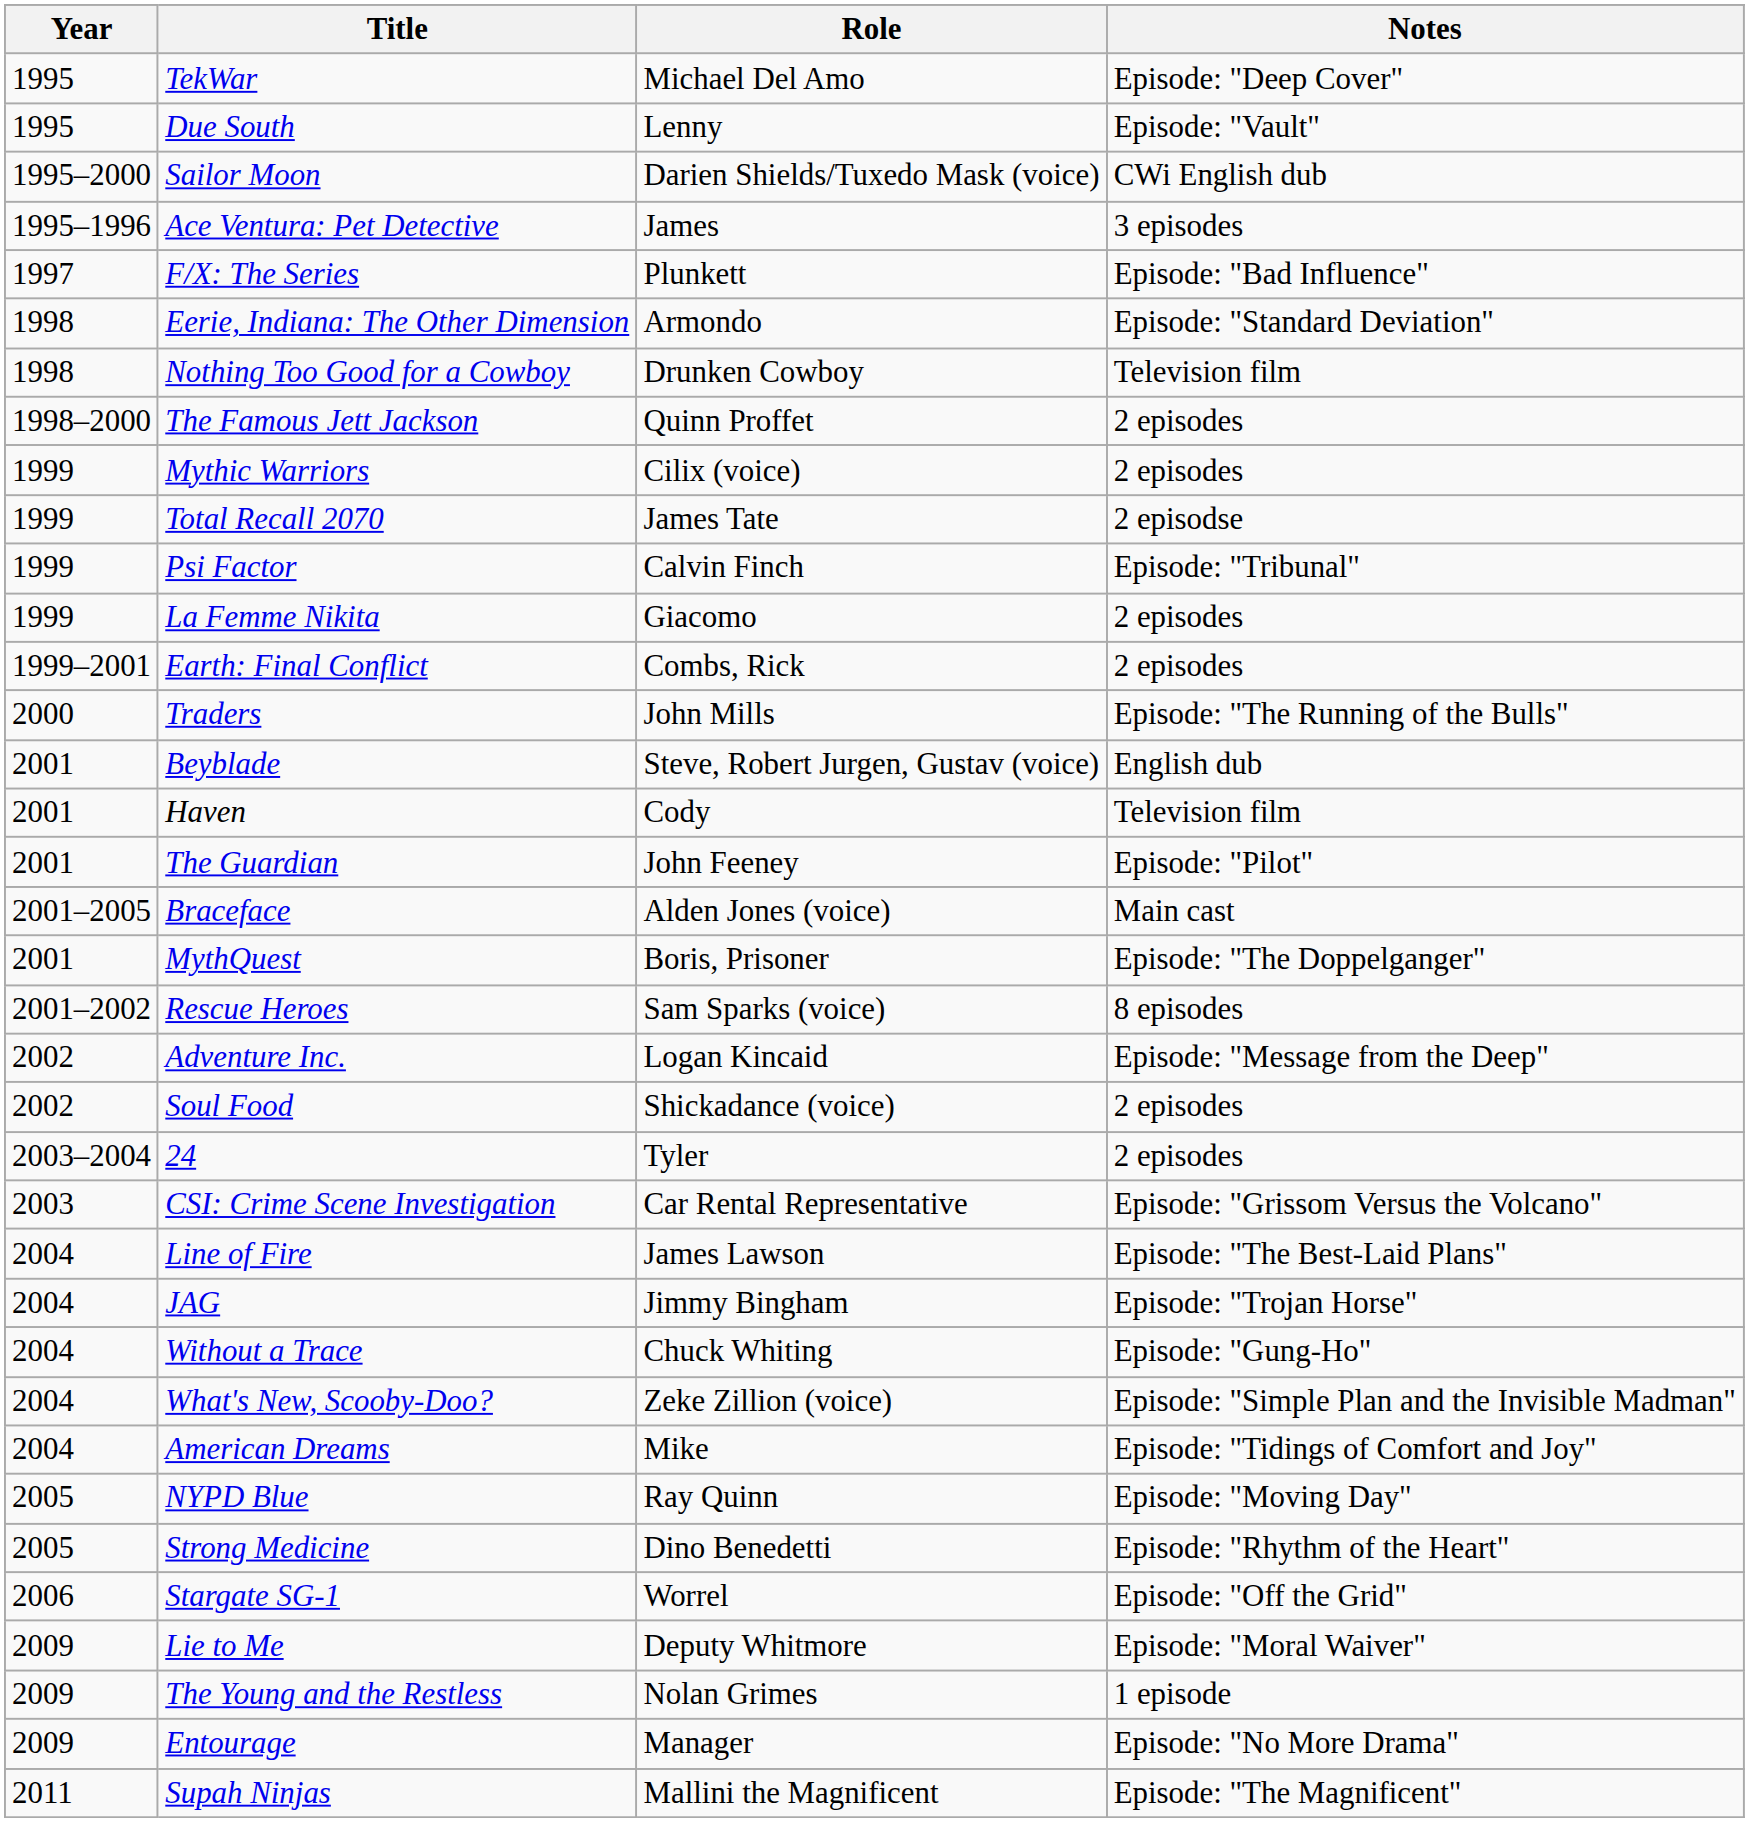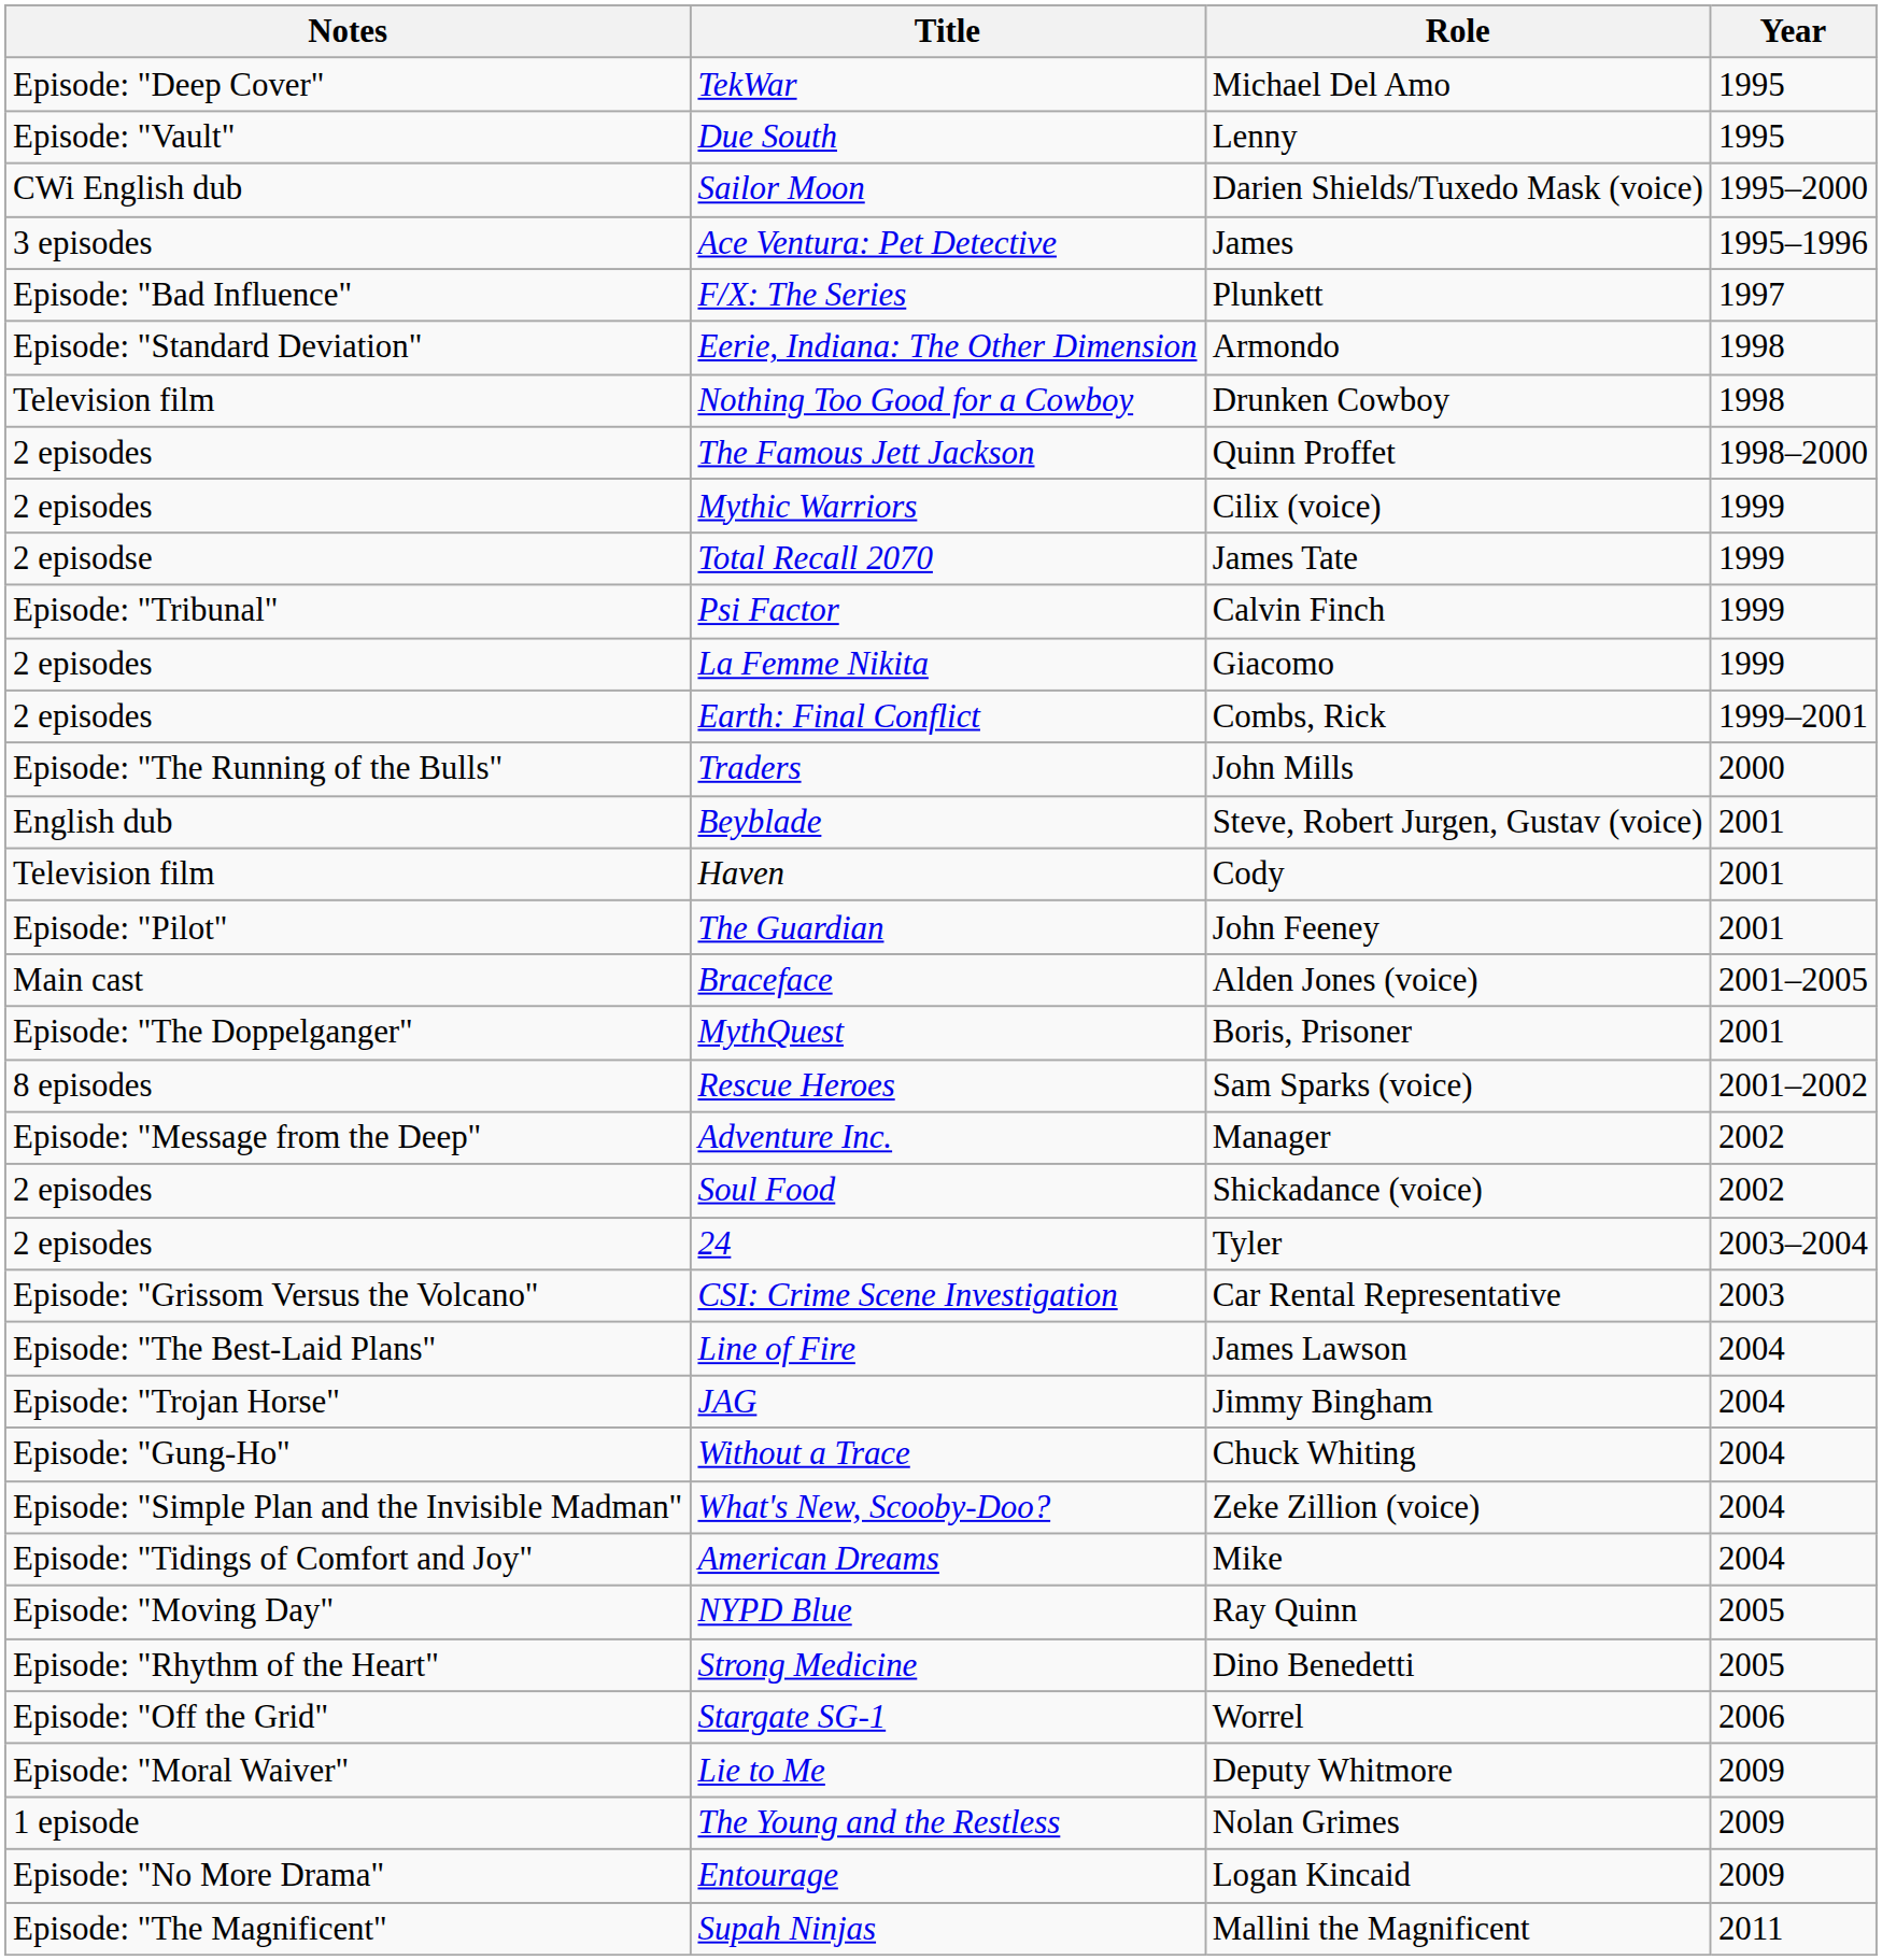columns swapped: Year <-> Notes
Adventure Inc. | Role: Logan Kincaid -> Manager
Entourage | Role: Manager -> Logan Kincaid
